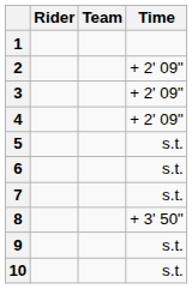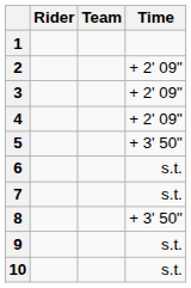5 | Time: s.t. -> + 3' 50"
